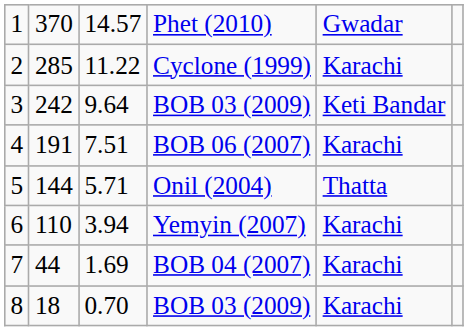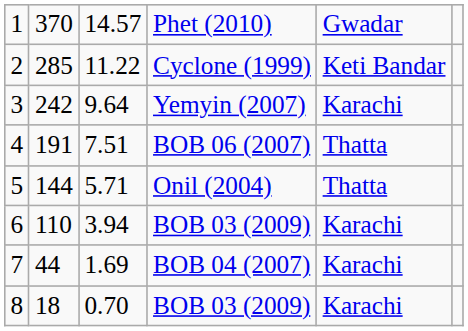2 | column 5: Karachi -> Keti Bandar
3 | column 4: BOB 03 (2009) -> Yemyin (2007)
3 | column 5: Keti Bandar -> Karachi
4 | column 5: Karachi -> Thatta
6 | column 4: Yemyin (2007) -> BOB 03 (2009)
